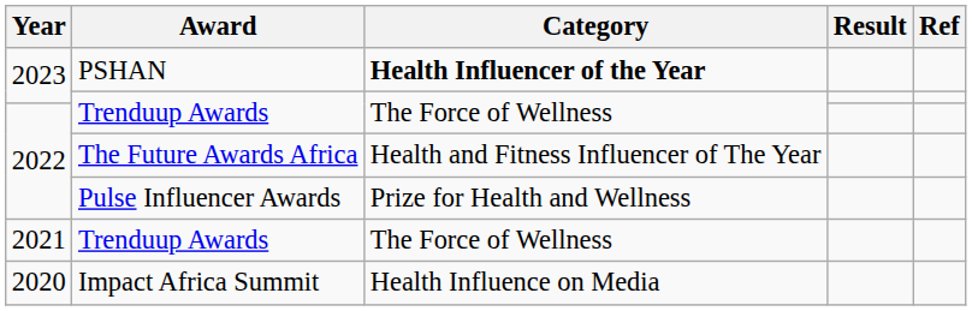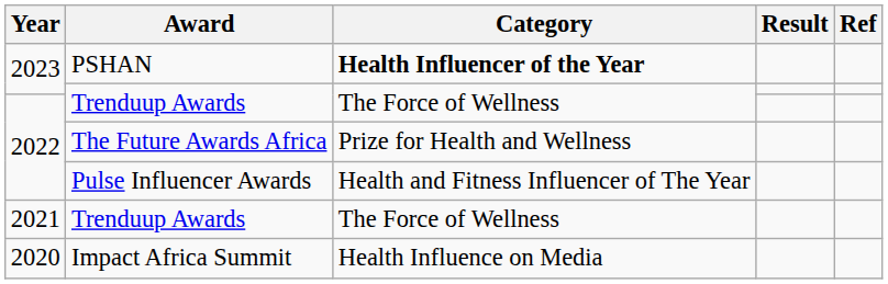The Future Awards Africa | Category: Health and Fitness Influencer of The Year -> Prize for Health and Wellness
Pulse Influencer Awards | Category: Prize for Health and Wellness -> Health and Fitness Influencer of The Year
